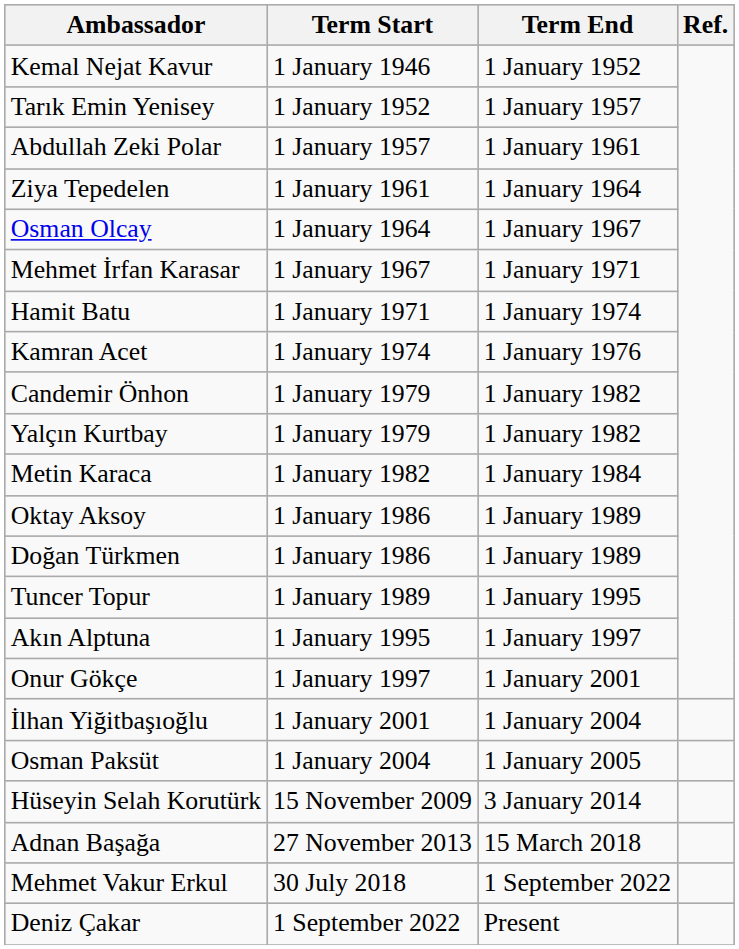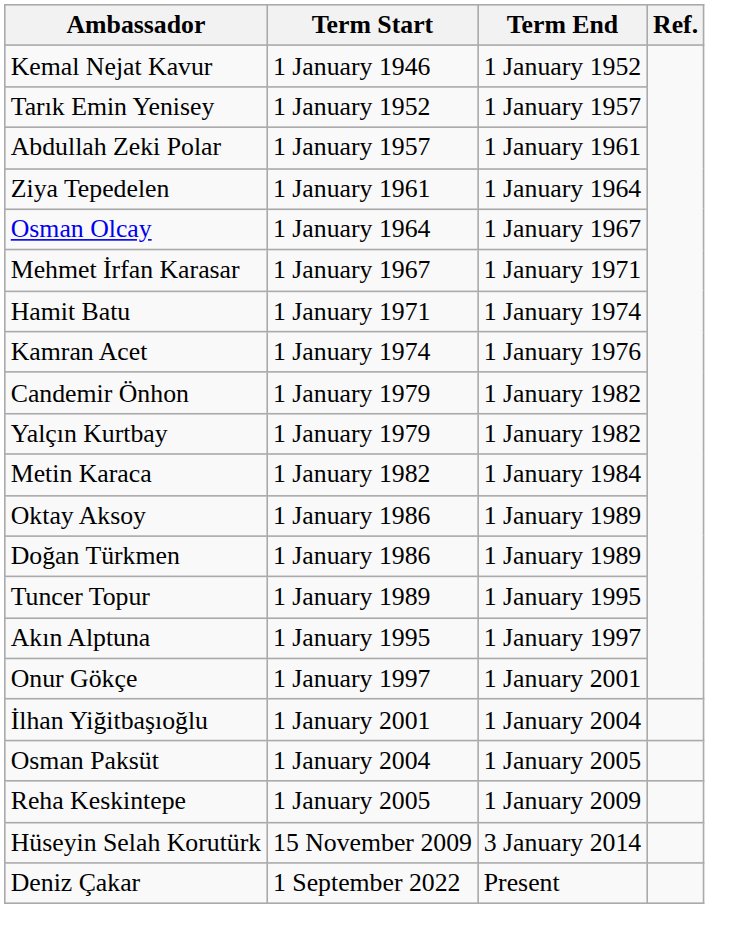+ row: Reha Keskintepe | 1 January 2005 | 1 January 2009
- row: Adnan Başağa | 27 November 2013 | 15 March 2018
- row: Mehmet Vakur Erkul | 30 July 2018 | 1 September 2022
